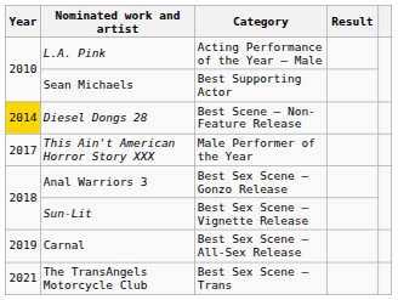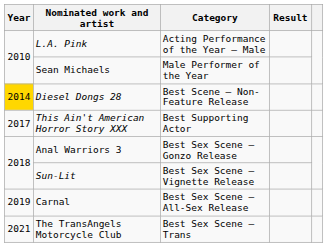Sean Michaels | Category: Best Supporting Actor -> Male Performer of the Year
This Ain't American Horror Story XXX | Category: Male Performer of the Year -> Best Supporting Actor
